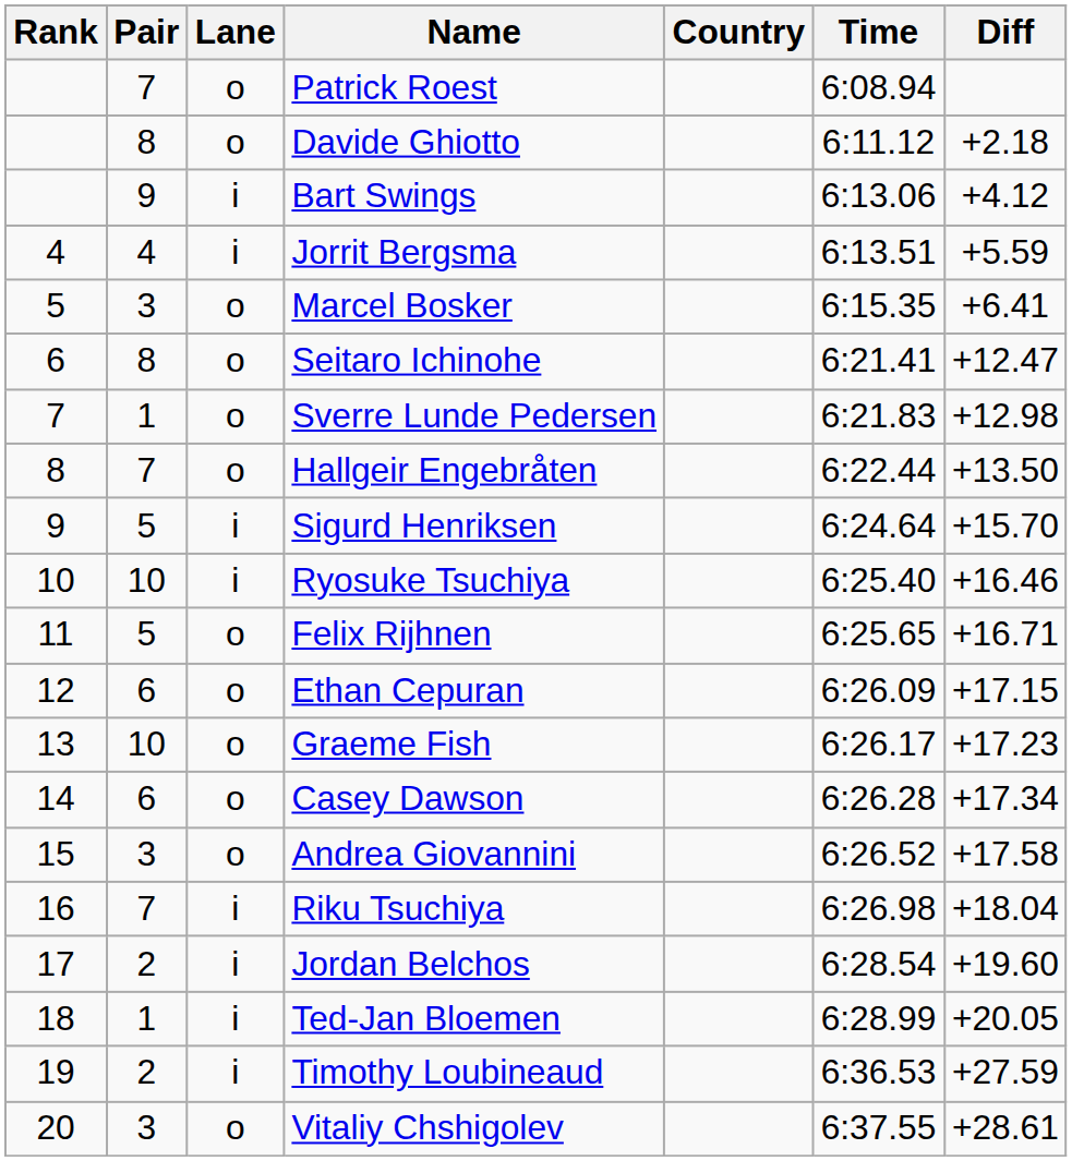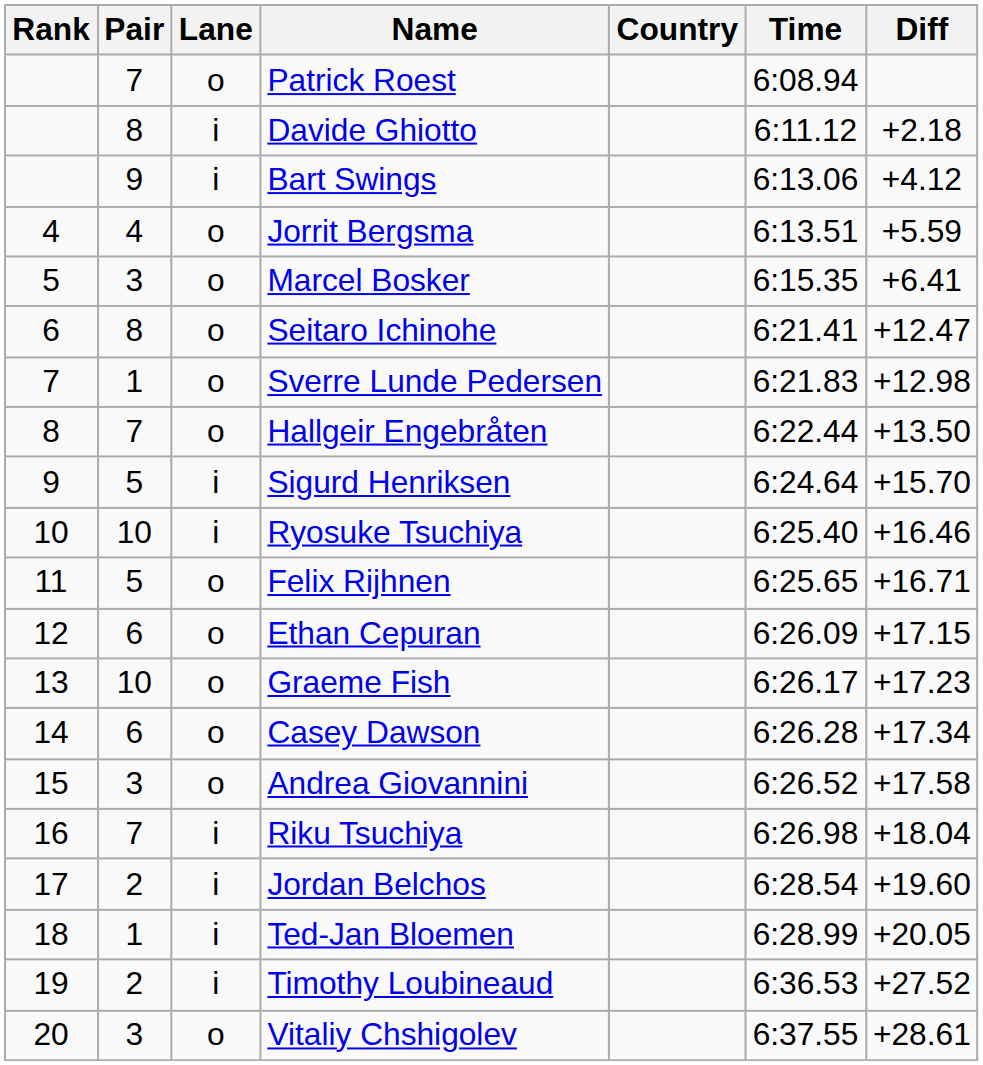Davide Ghiotto | Lane: o -> i
Jorrit Bergsma | Lane: i -> o
Timothy Loubineaud | Diff: +27.59 -> +27.52
